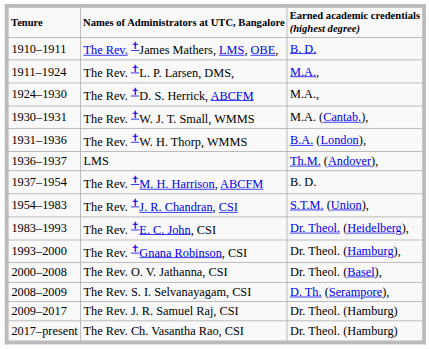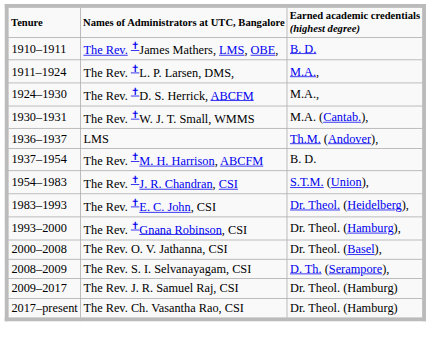- row: 1931–1936 | The Rev. ✝W. H. Thorp, WMMS | B.A. (London),
